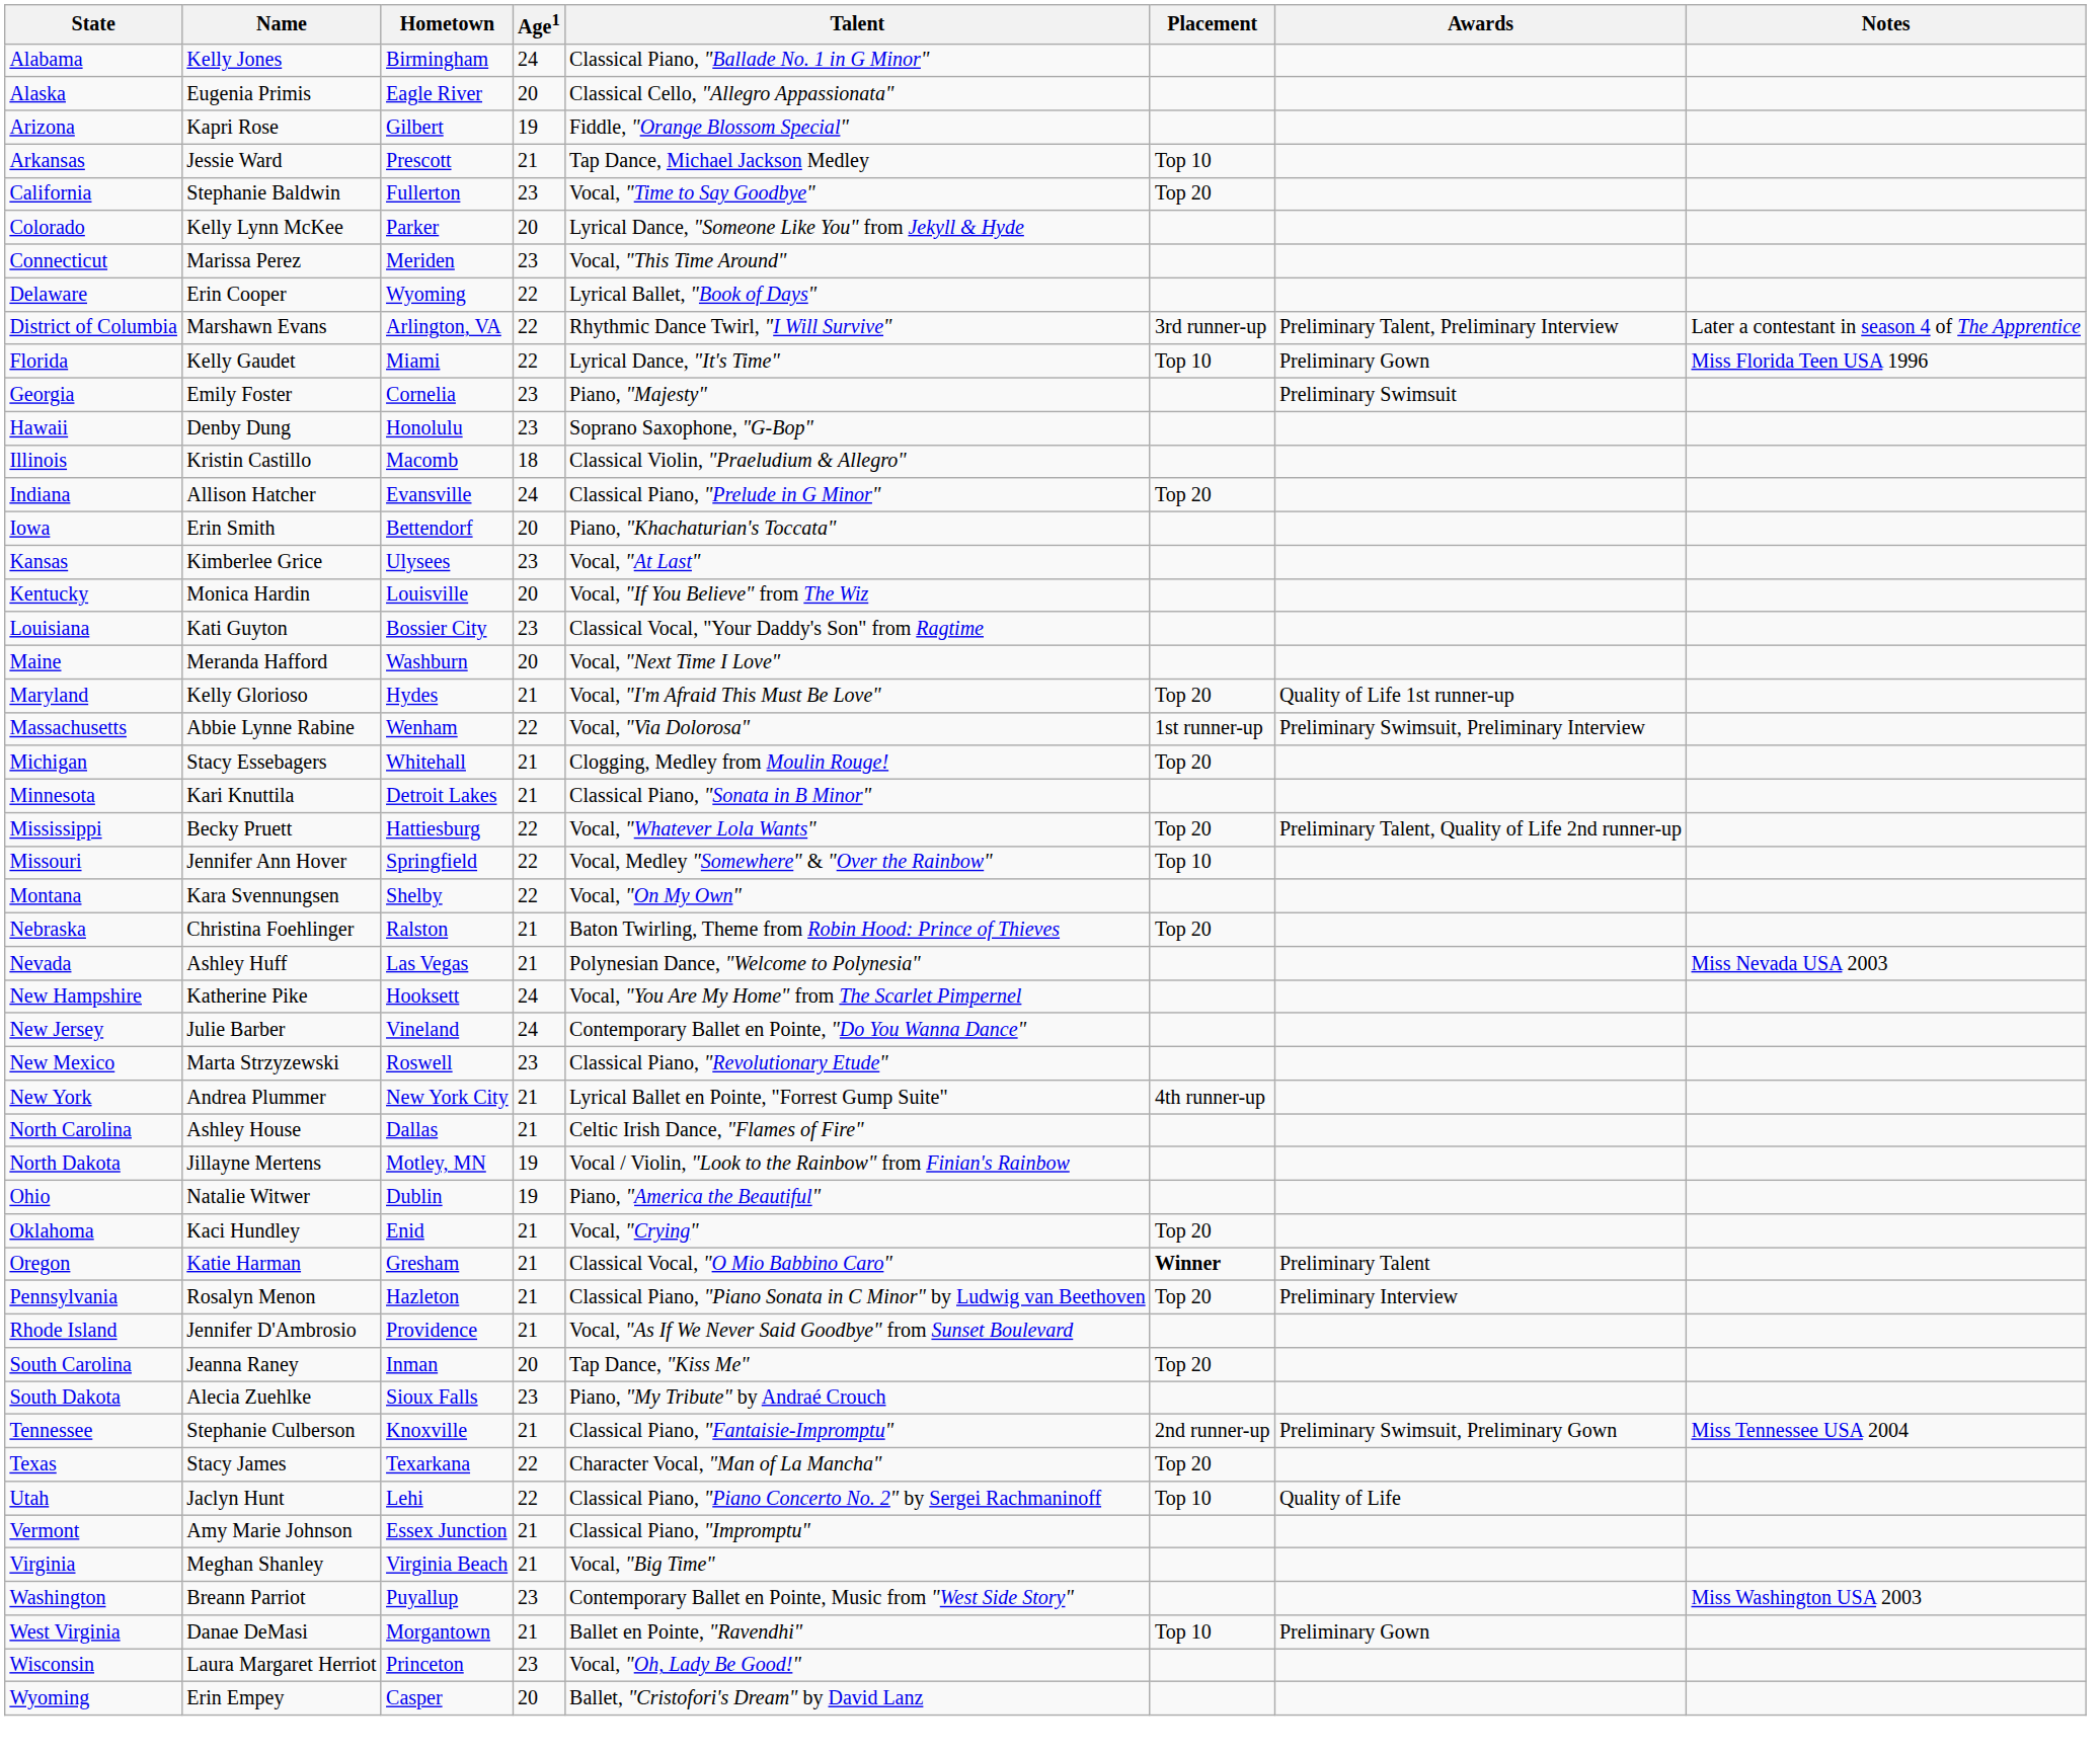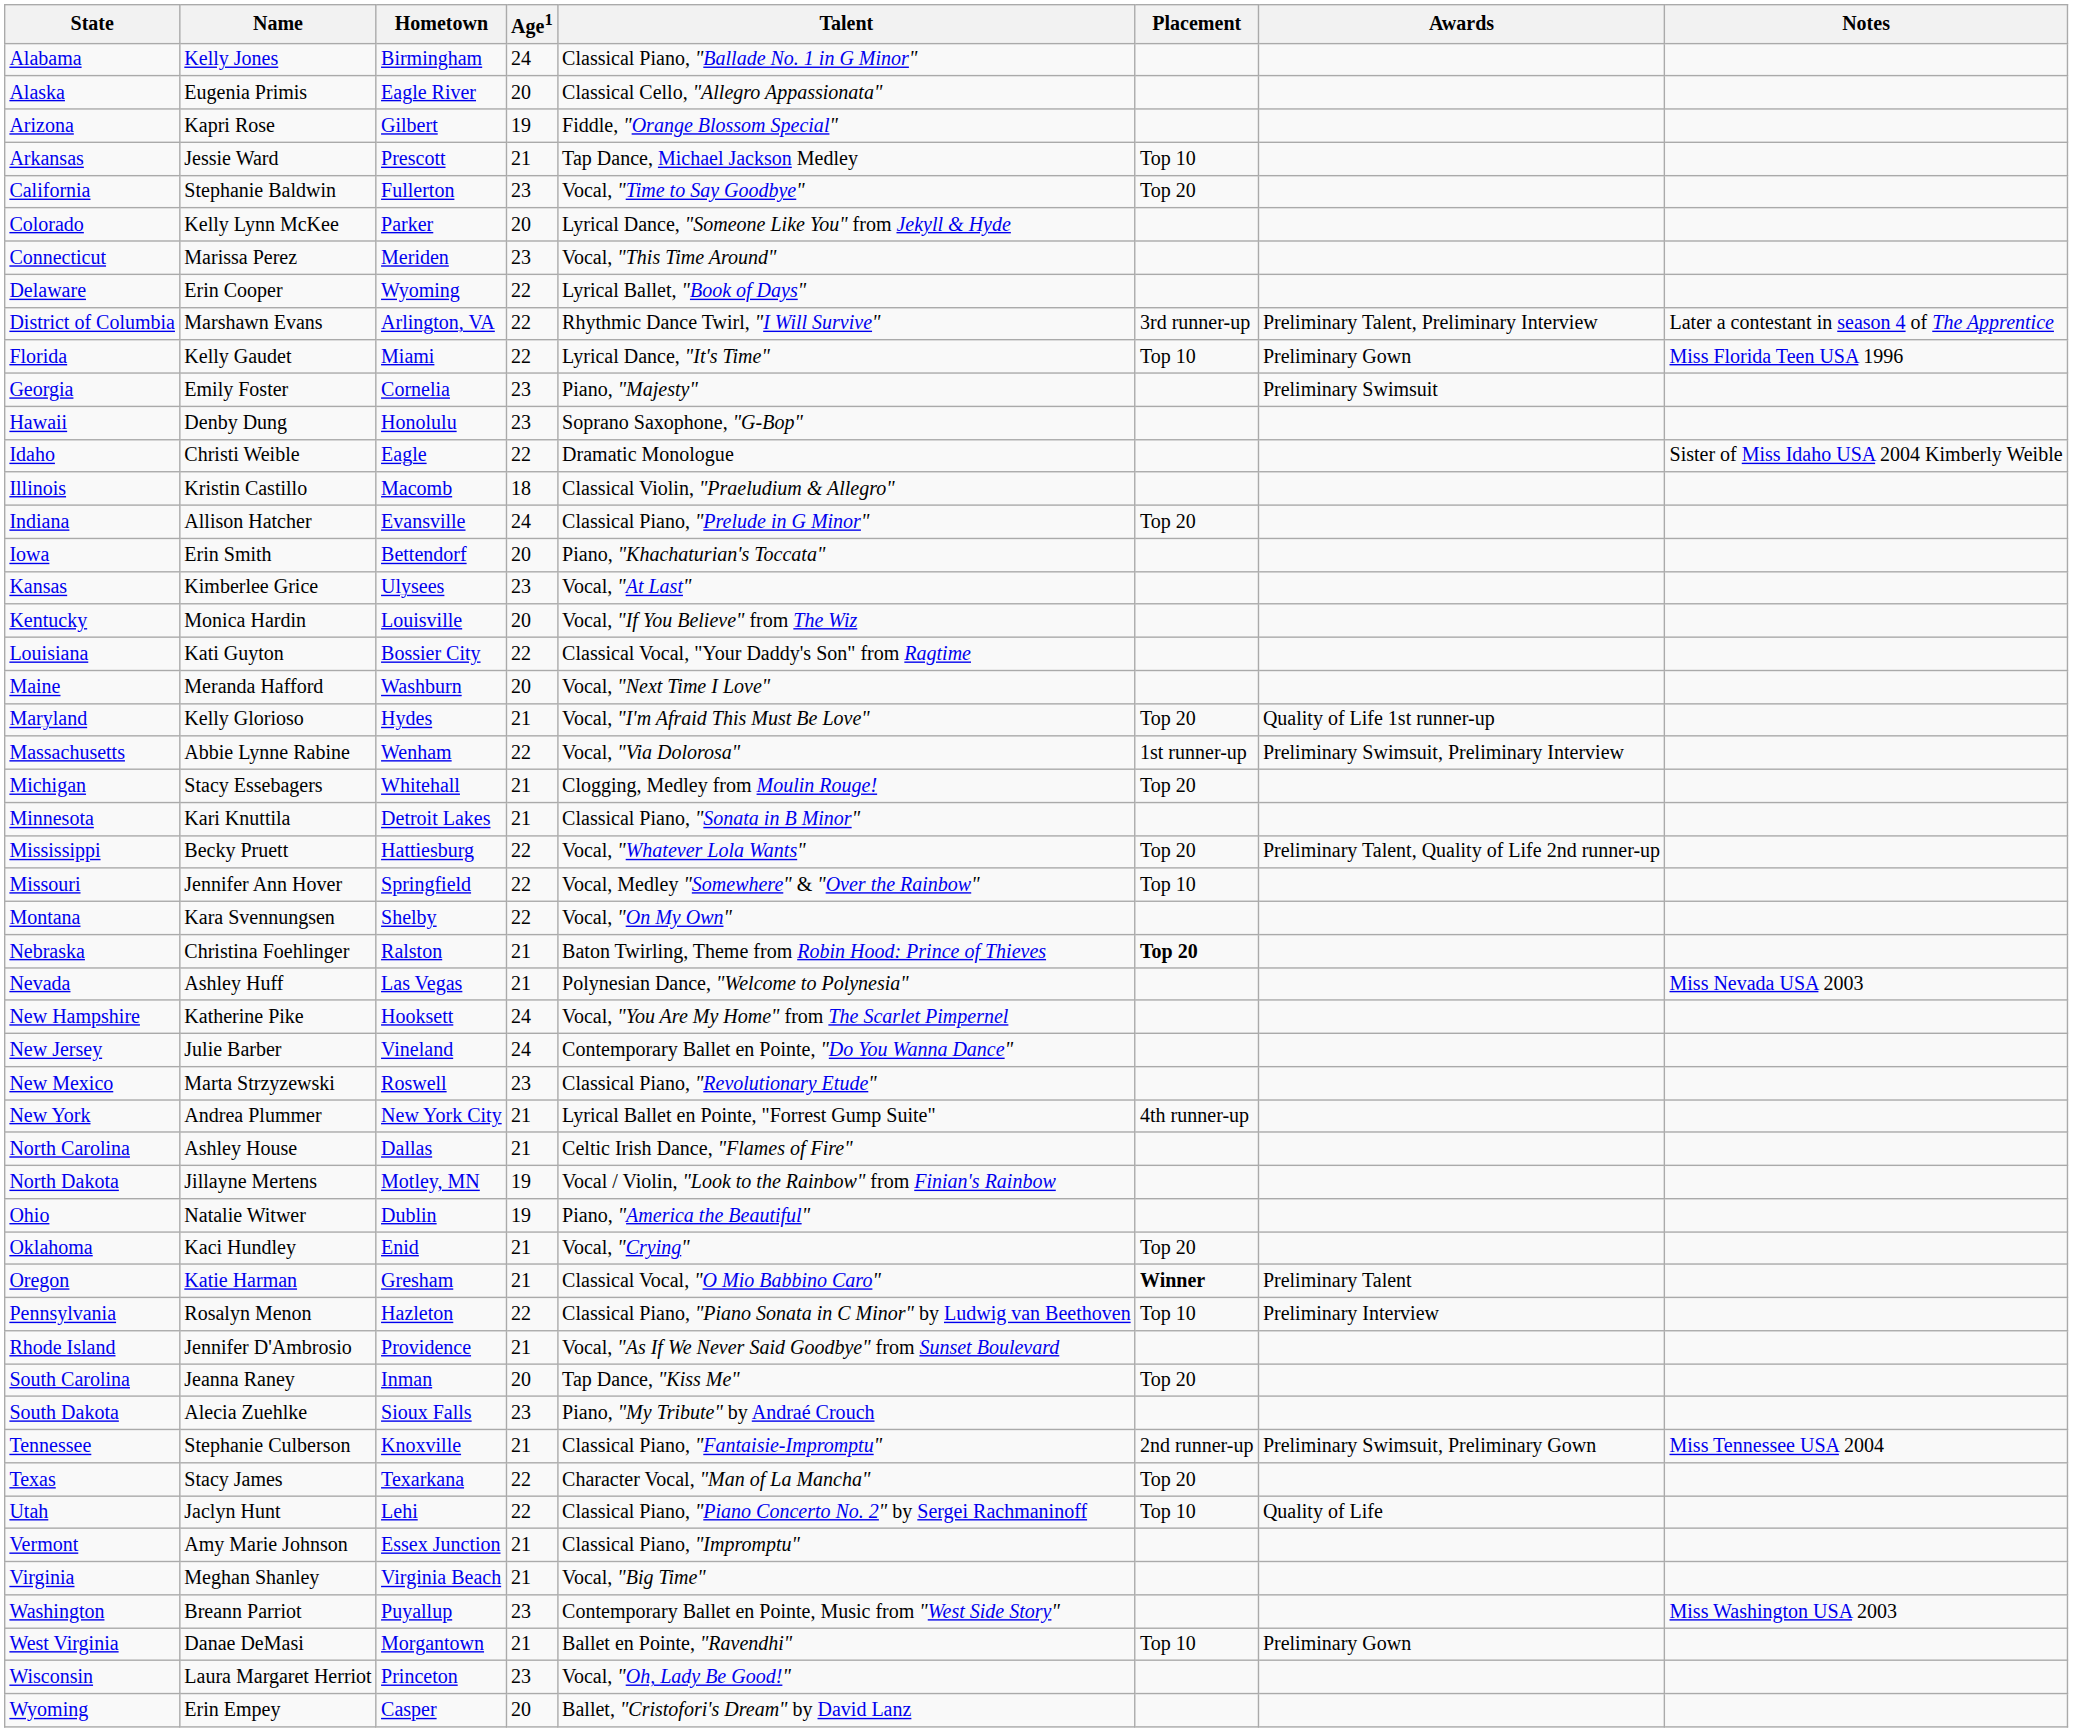+ row: Idaho | Christi Weible | Eagle | 22 | Dramatic Monologue | Sister of Miss Idaho USA 2004 Kimberly Weible
Louisiana | Age1: 23 -> 22
Nebraska | Placement: normal -> bold
Pennsylvania | Age1: 21 -> 22
Pennsylvania | Placement: Top 20 -> Top 10
